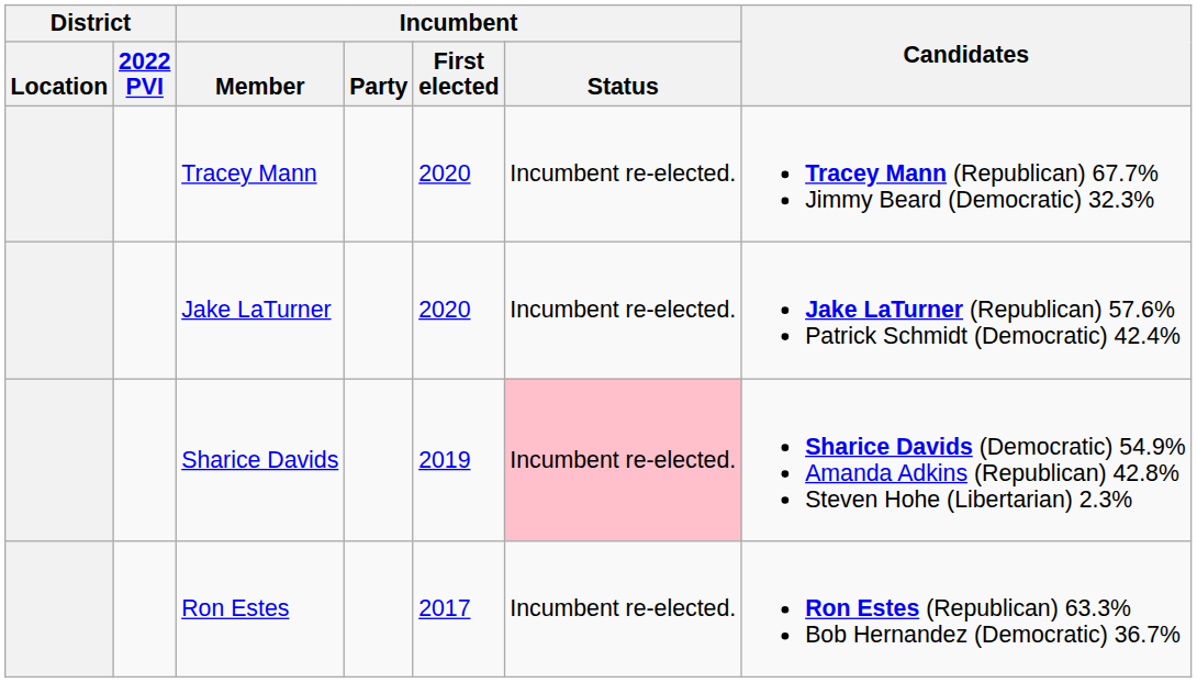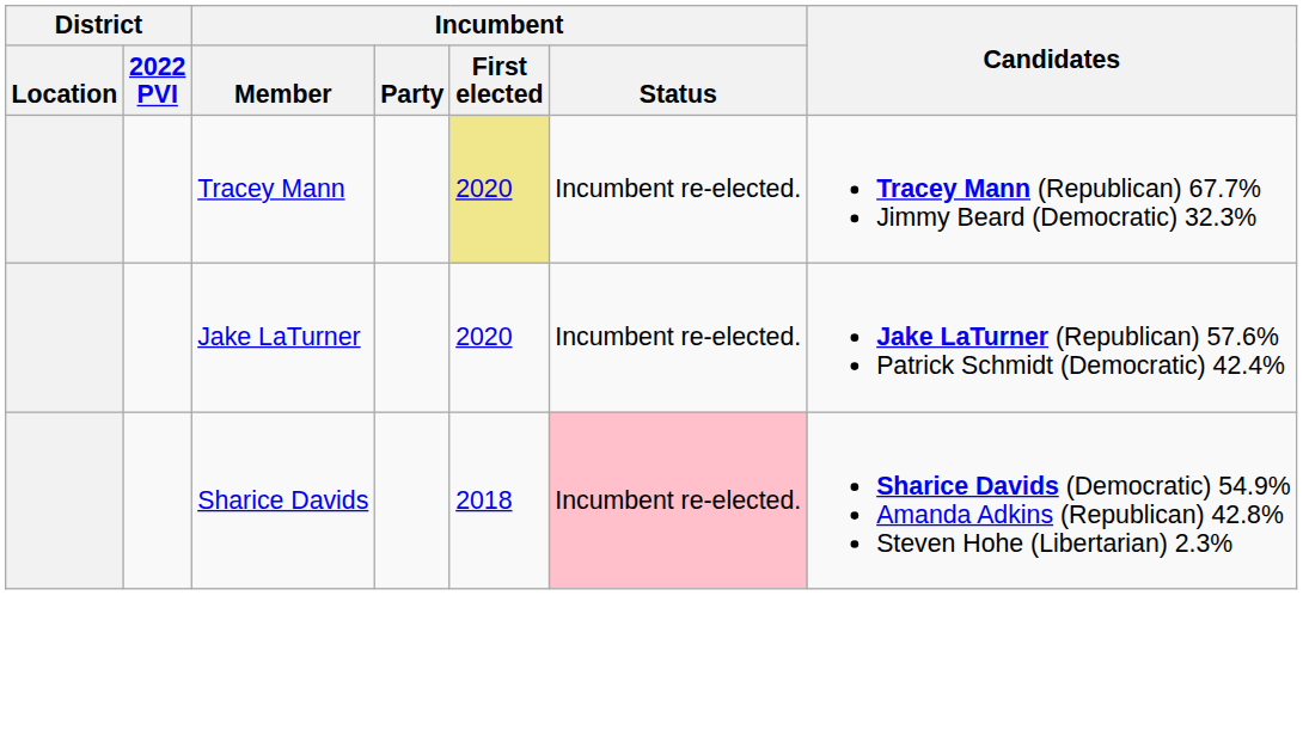Tracey Mann | Incumbent / First elected: no background -> khaki background
Sharice Davids | Incumbent / First elected: 2019 -> 2018
- row: Ron Estes | 2017 | Incumbent re-elected. | Ron Estes (Republican) 63.3% Bob Hernandez (Democratic) 36.7%
